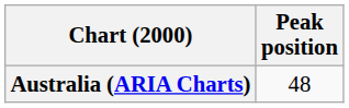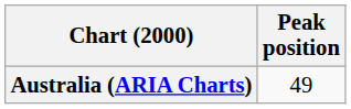Australia (ARIA Charts) | Peak position: 48 -> 49
